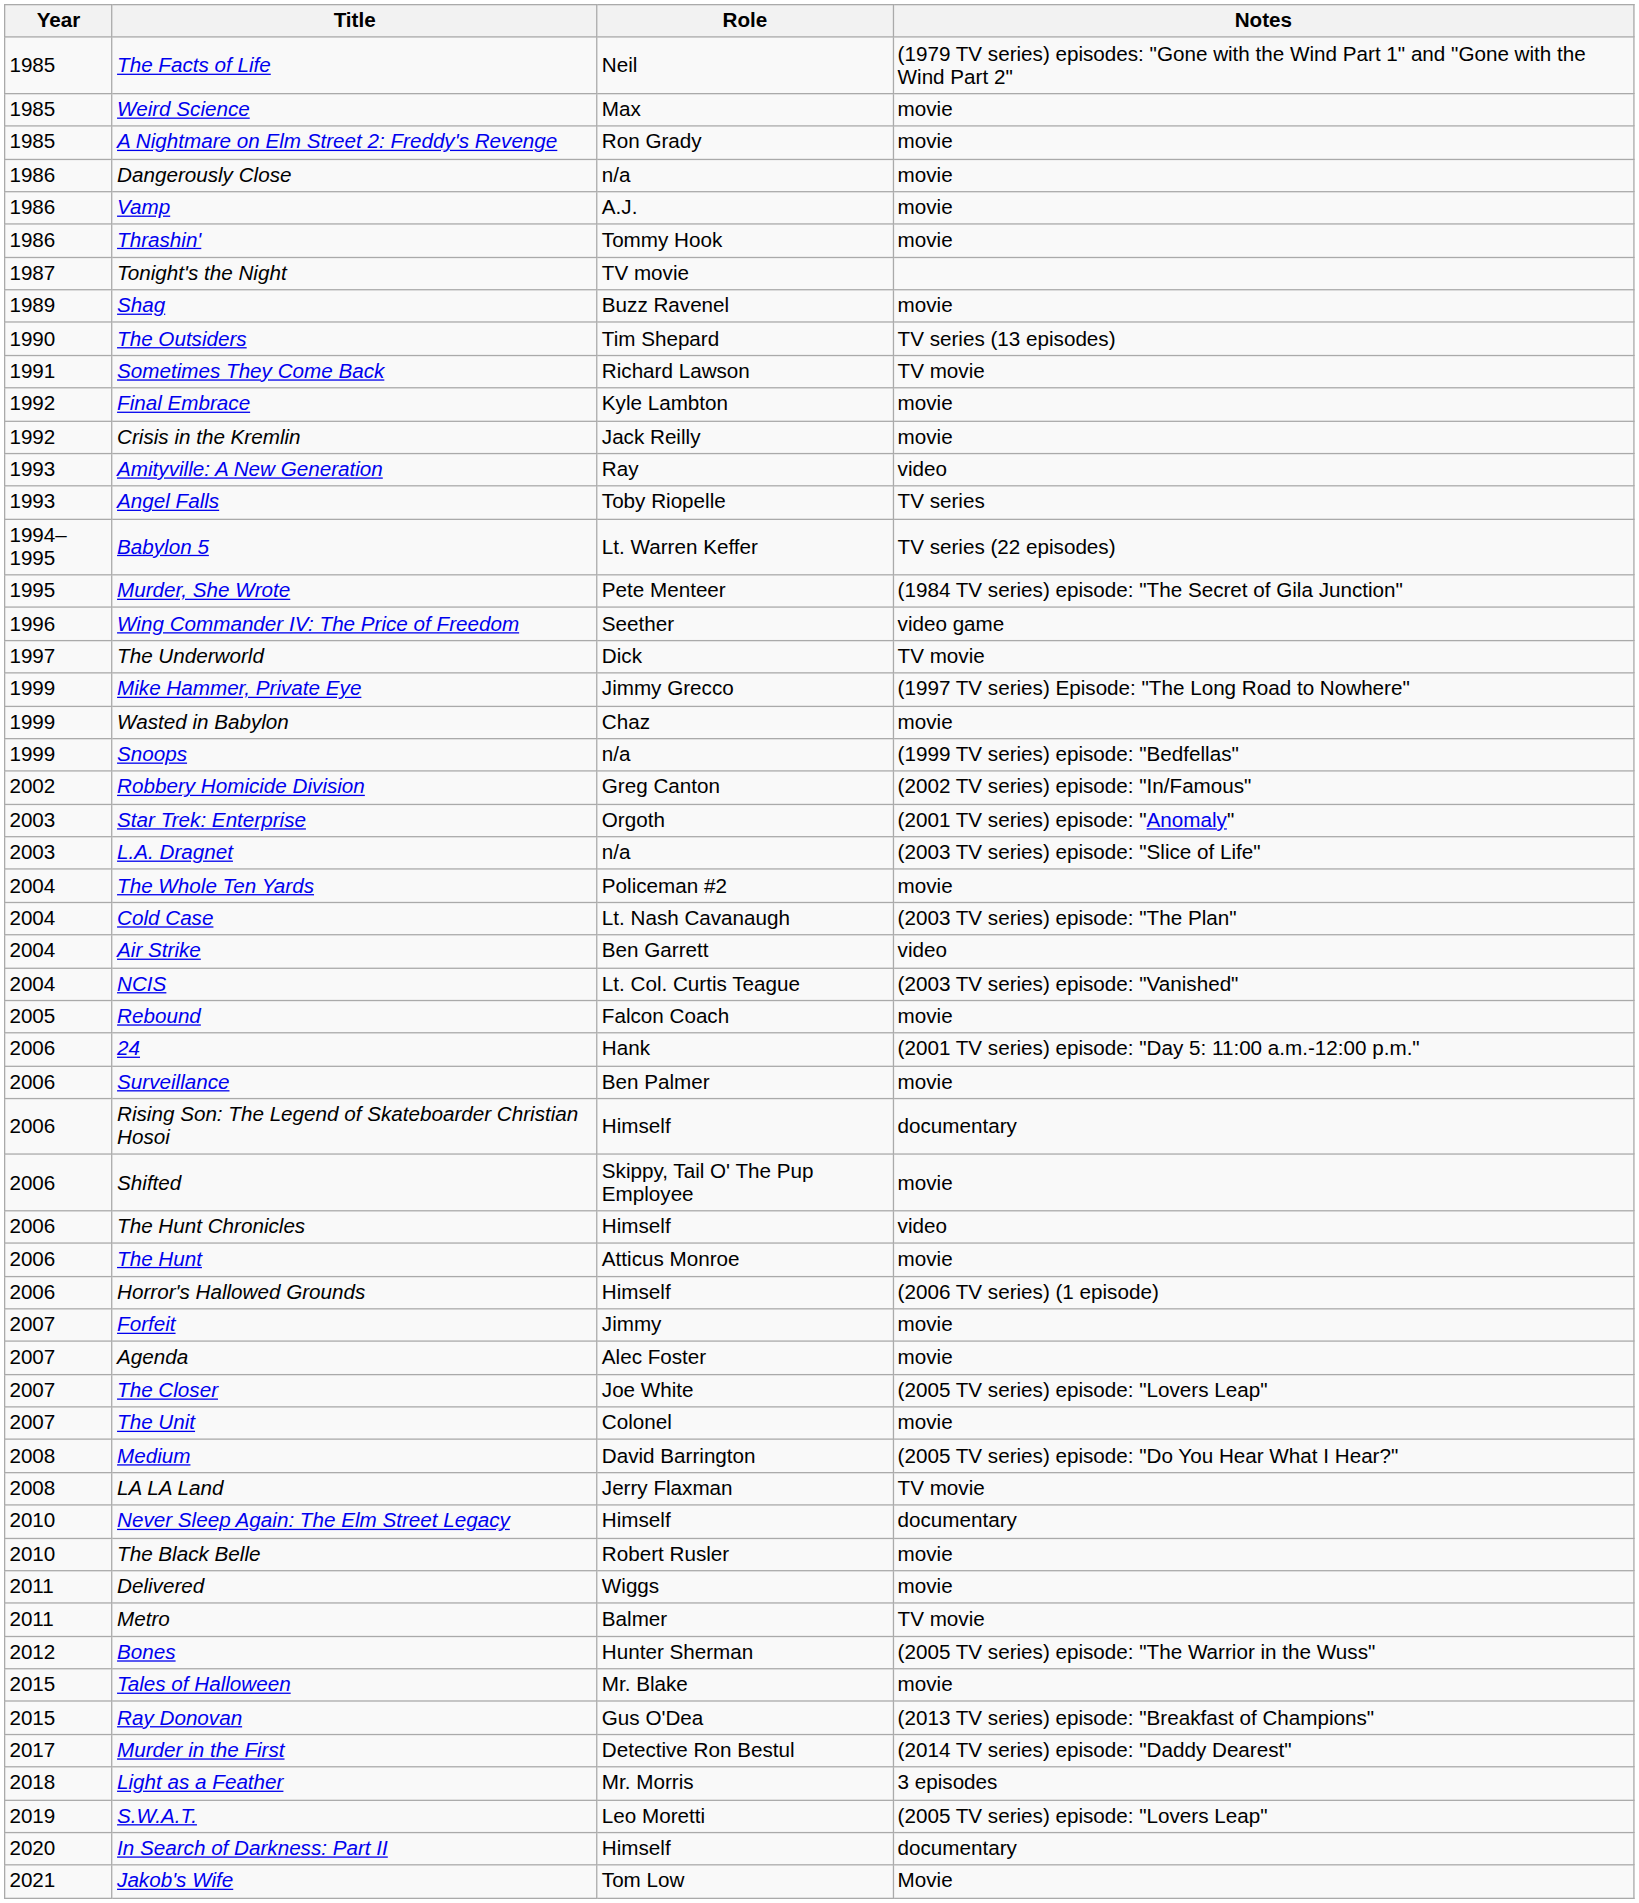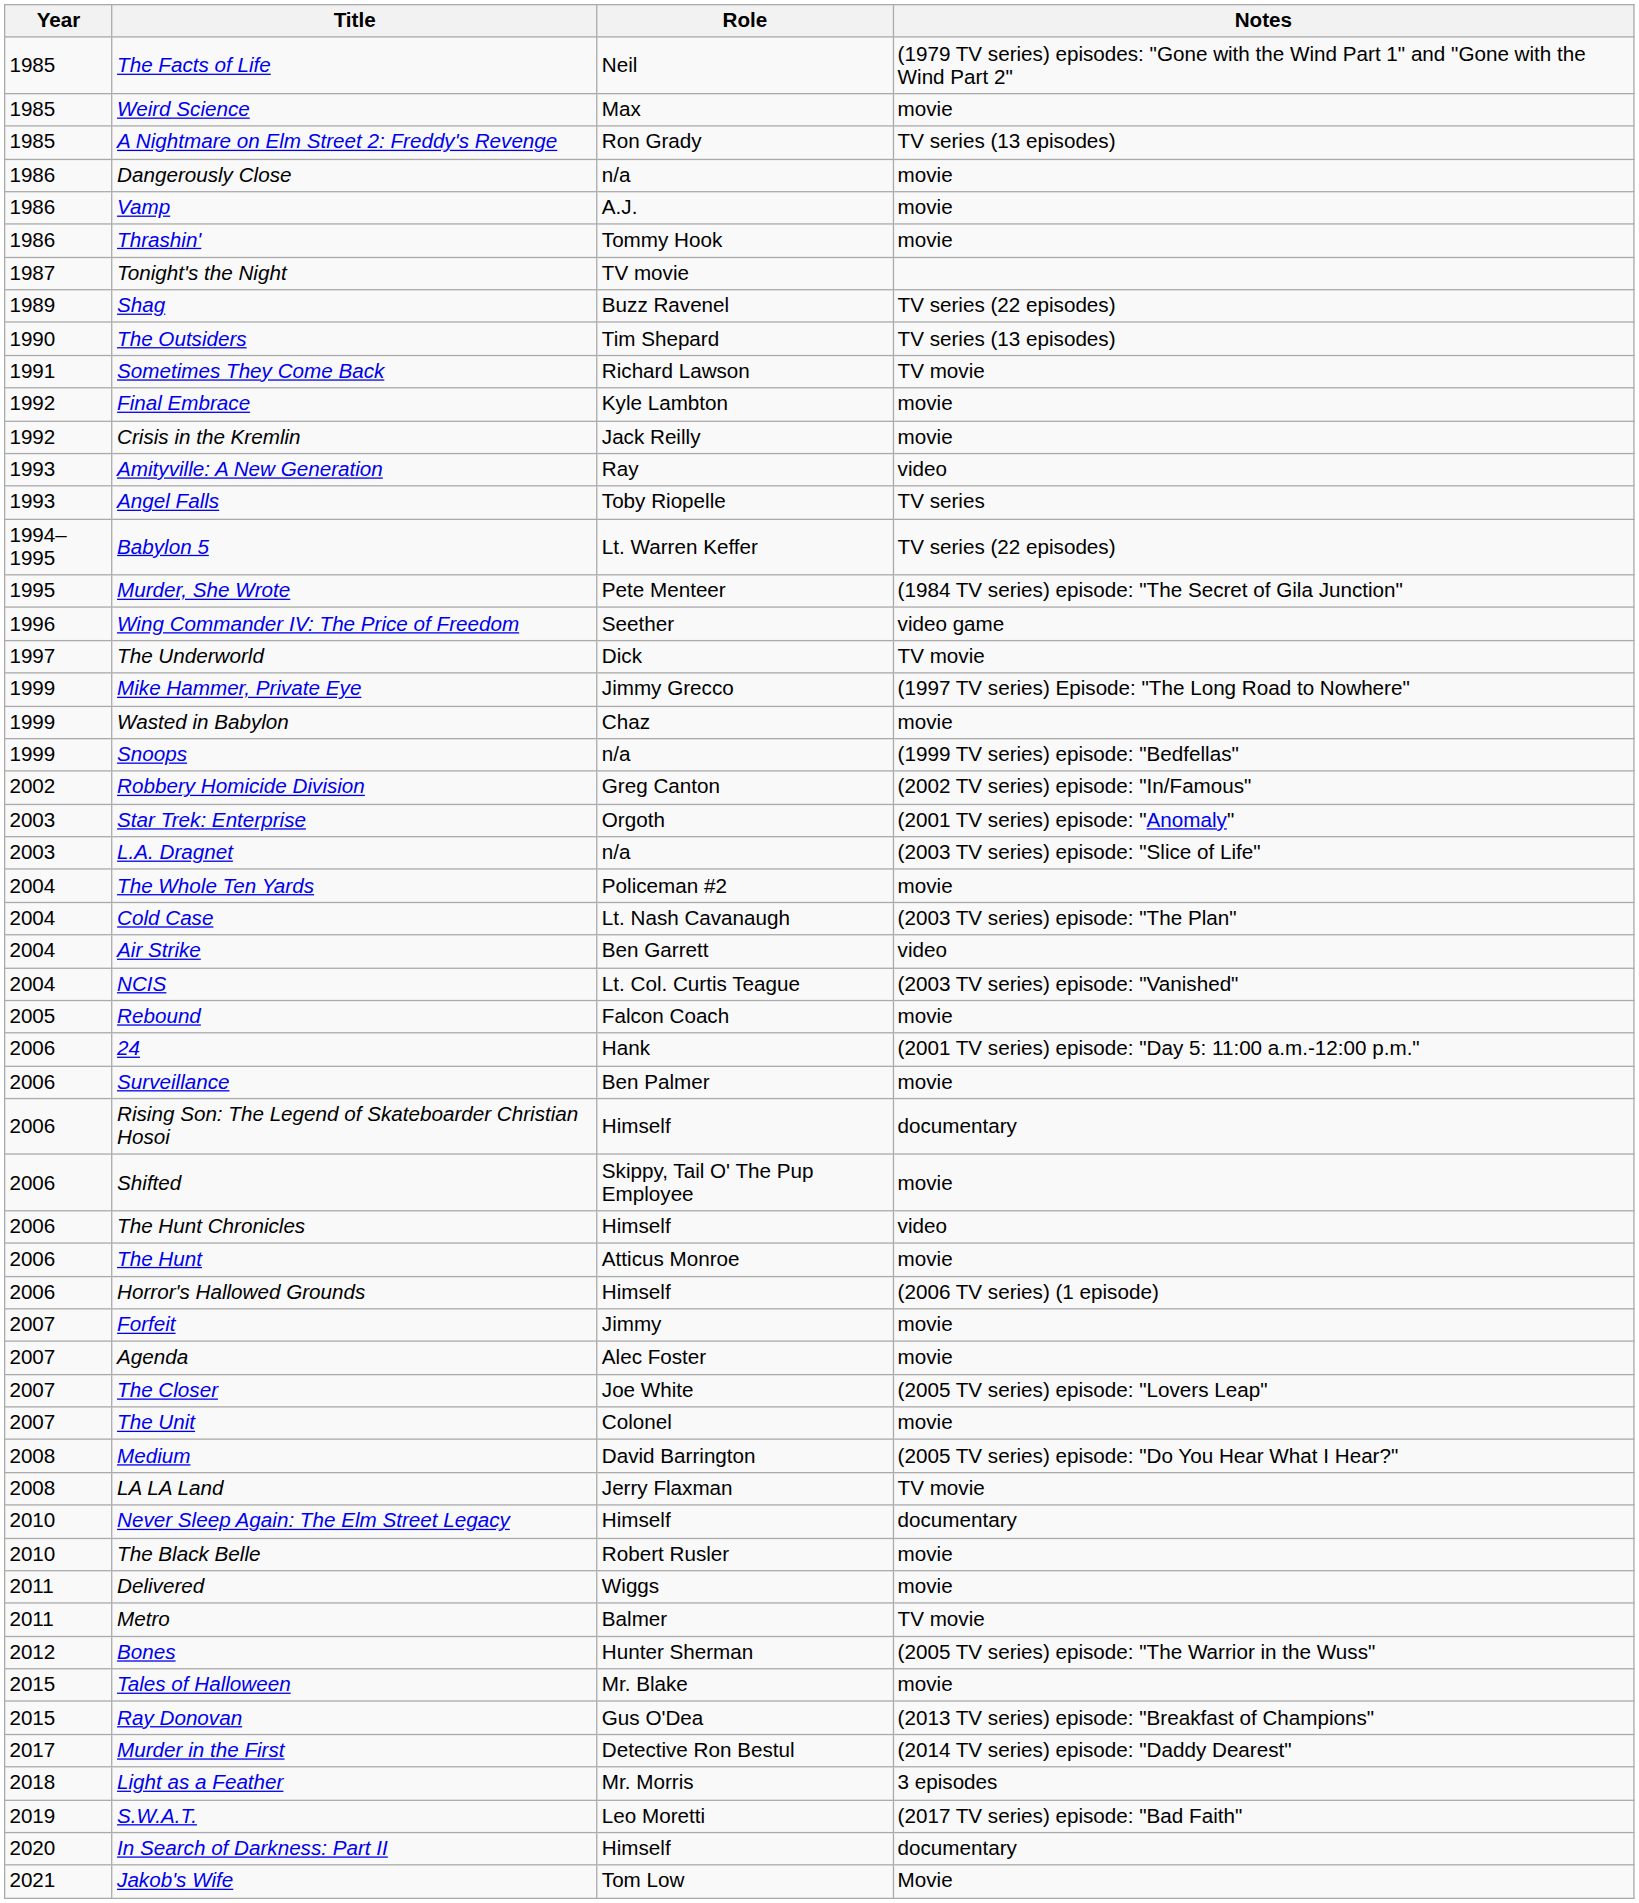A Nightmare on Elm Street 2: Freddy's Revenge | Notes: movie -> TV series (13 episodes)
Shag | Notes: movie -> TV series (22 episodes)
S.W.A.T. | Notes: (2005 TV series) episode: "Lovers Leap" -> (2017 TV series) episode: "Bad Faith"
